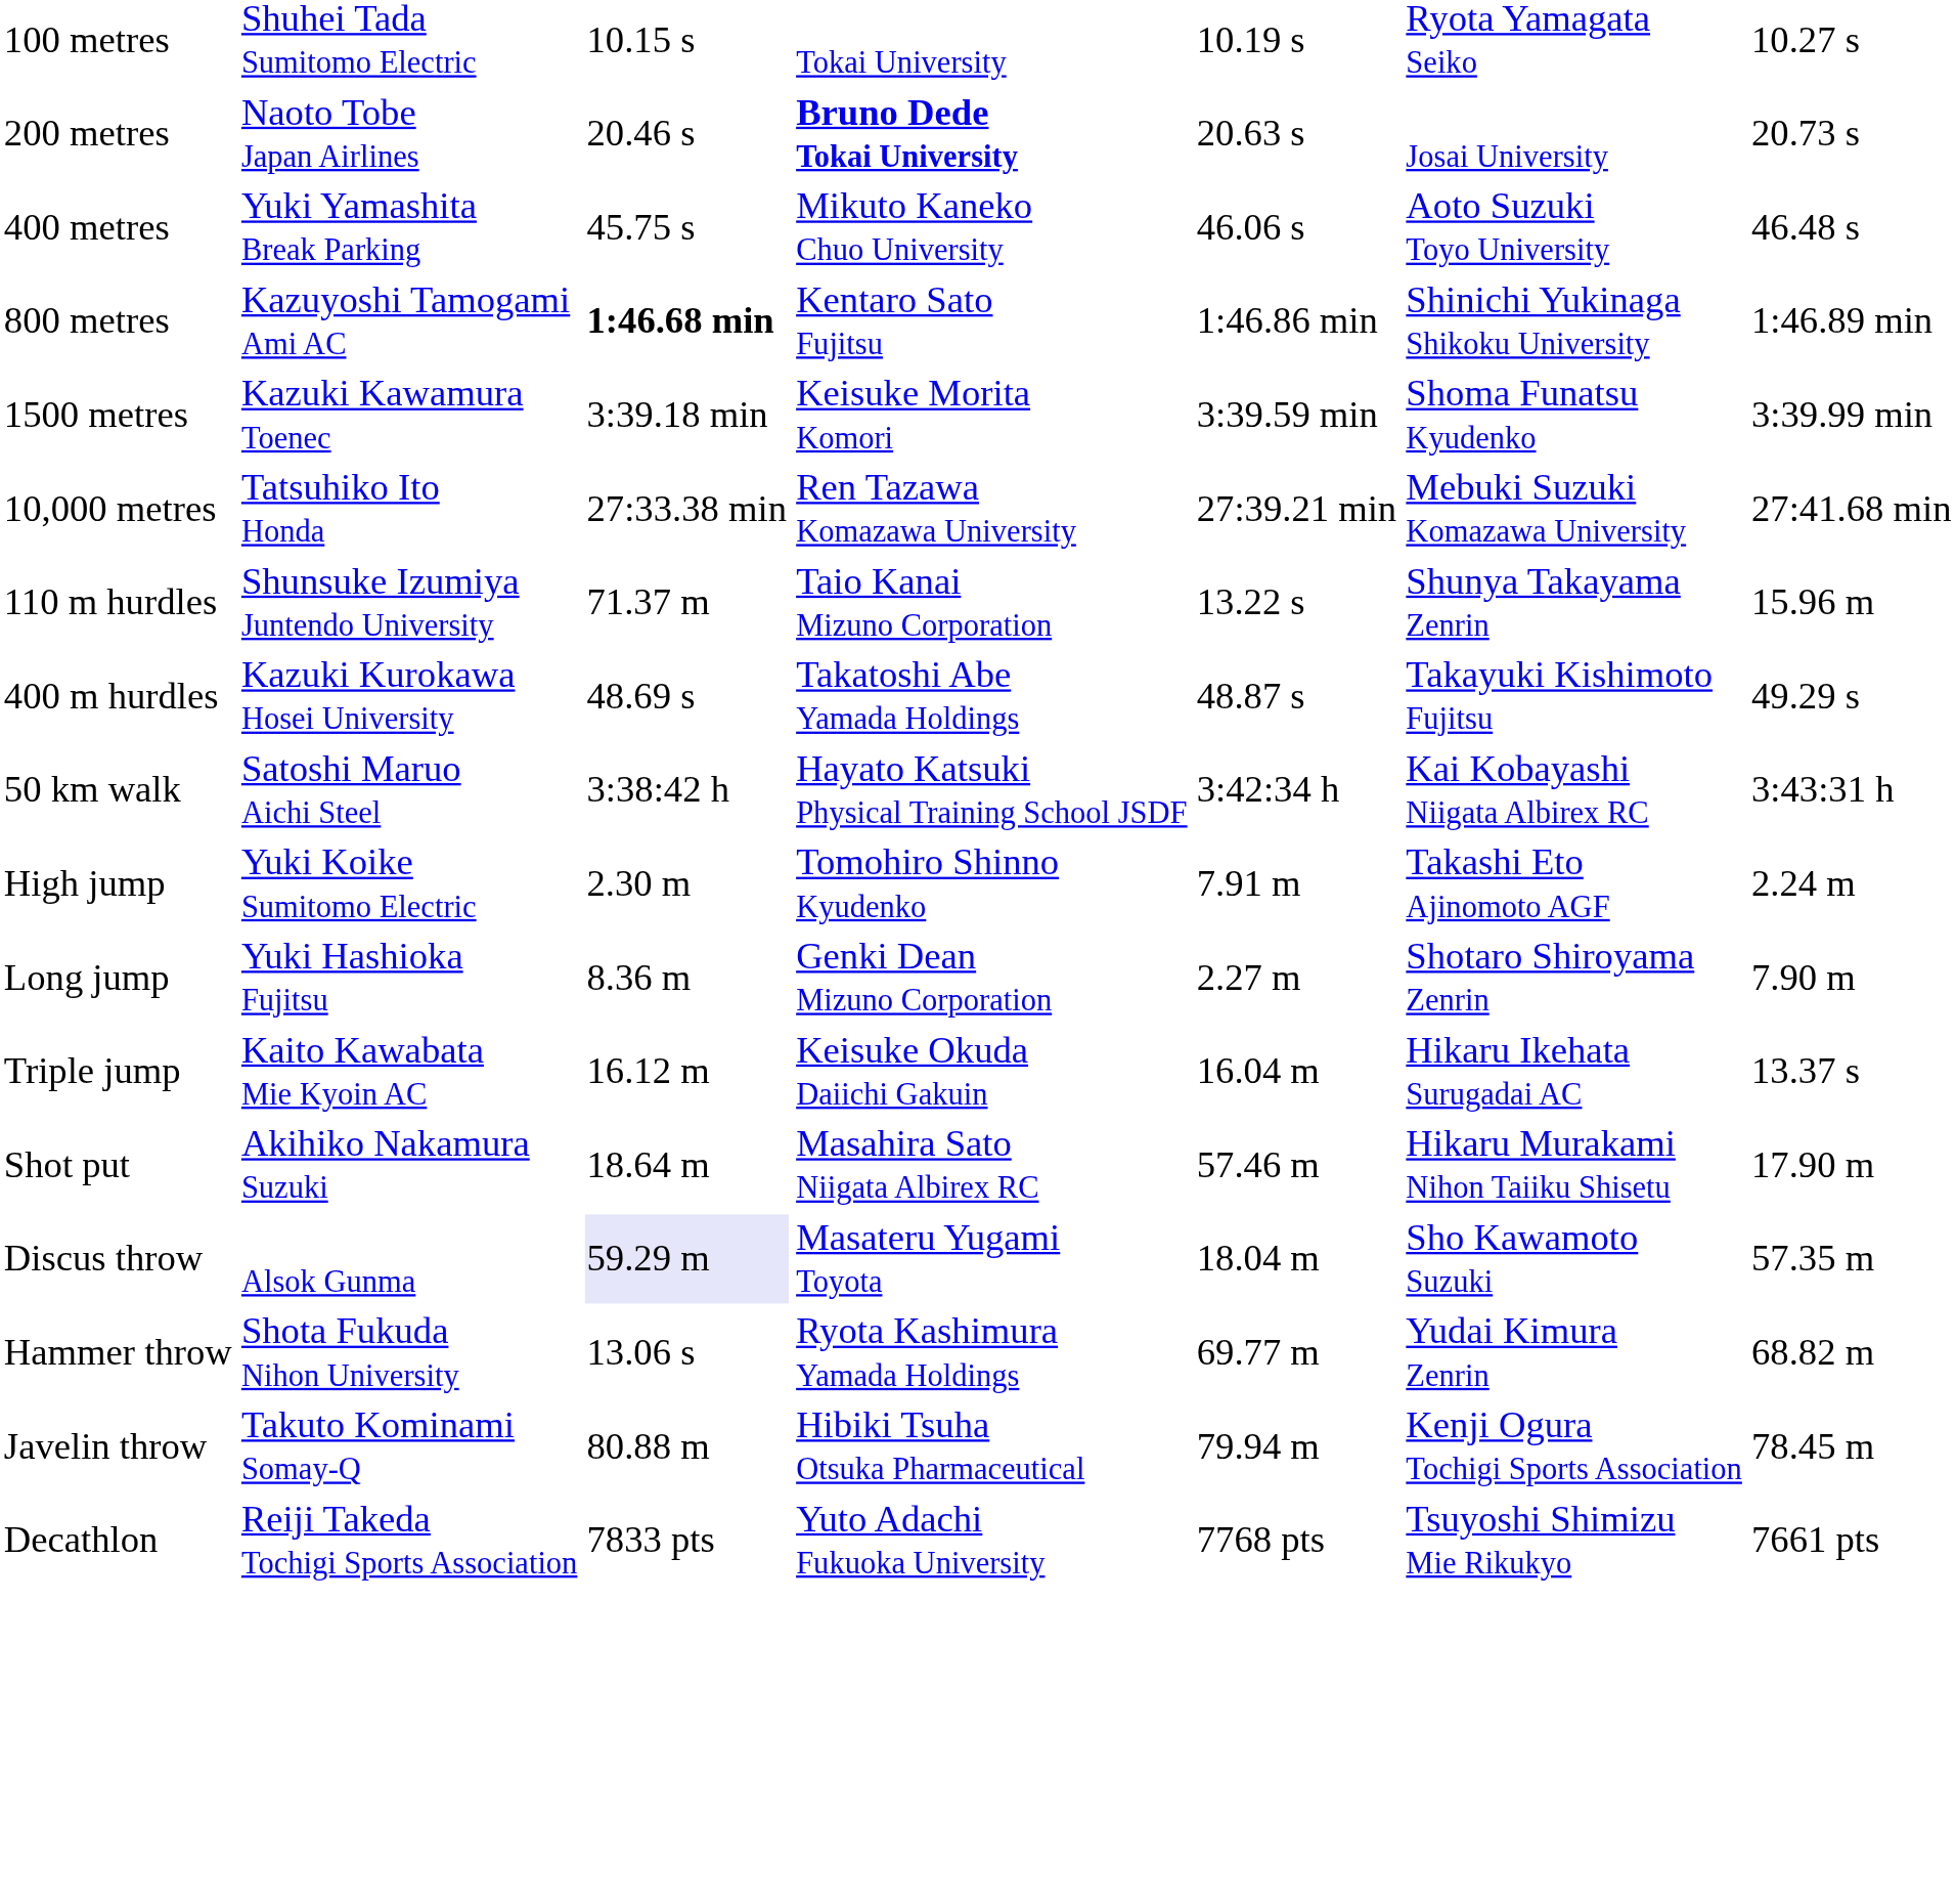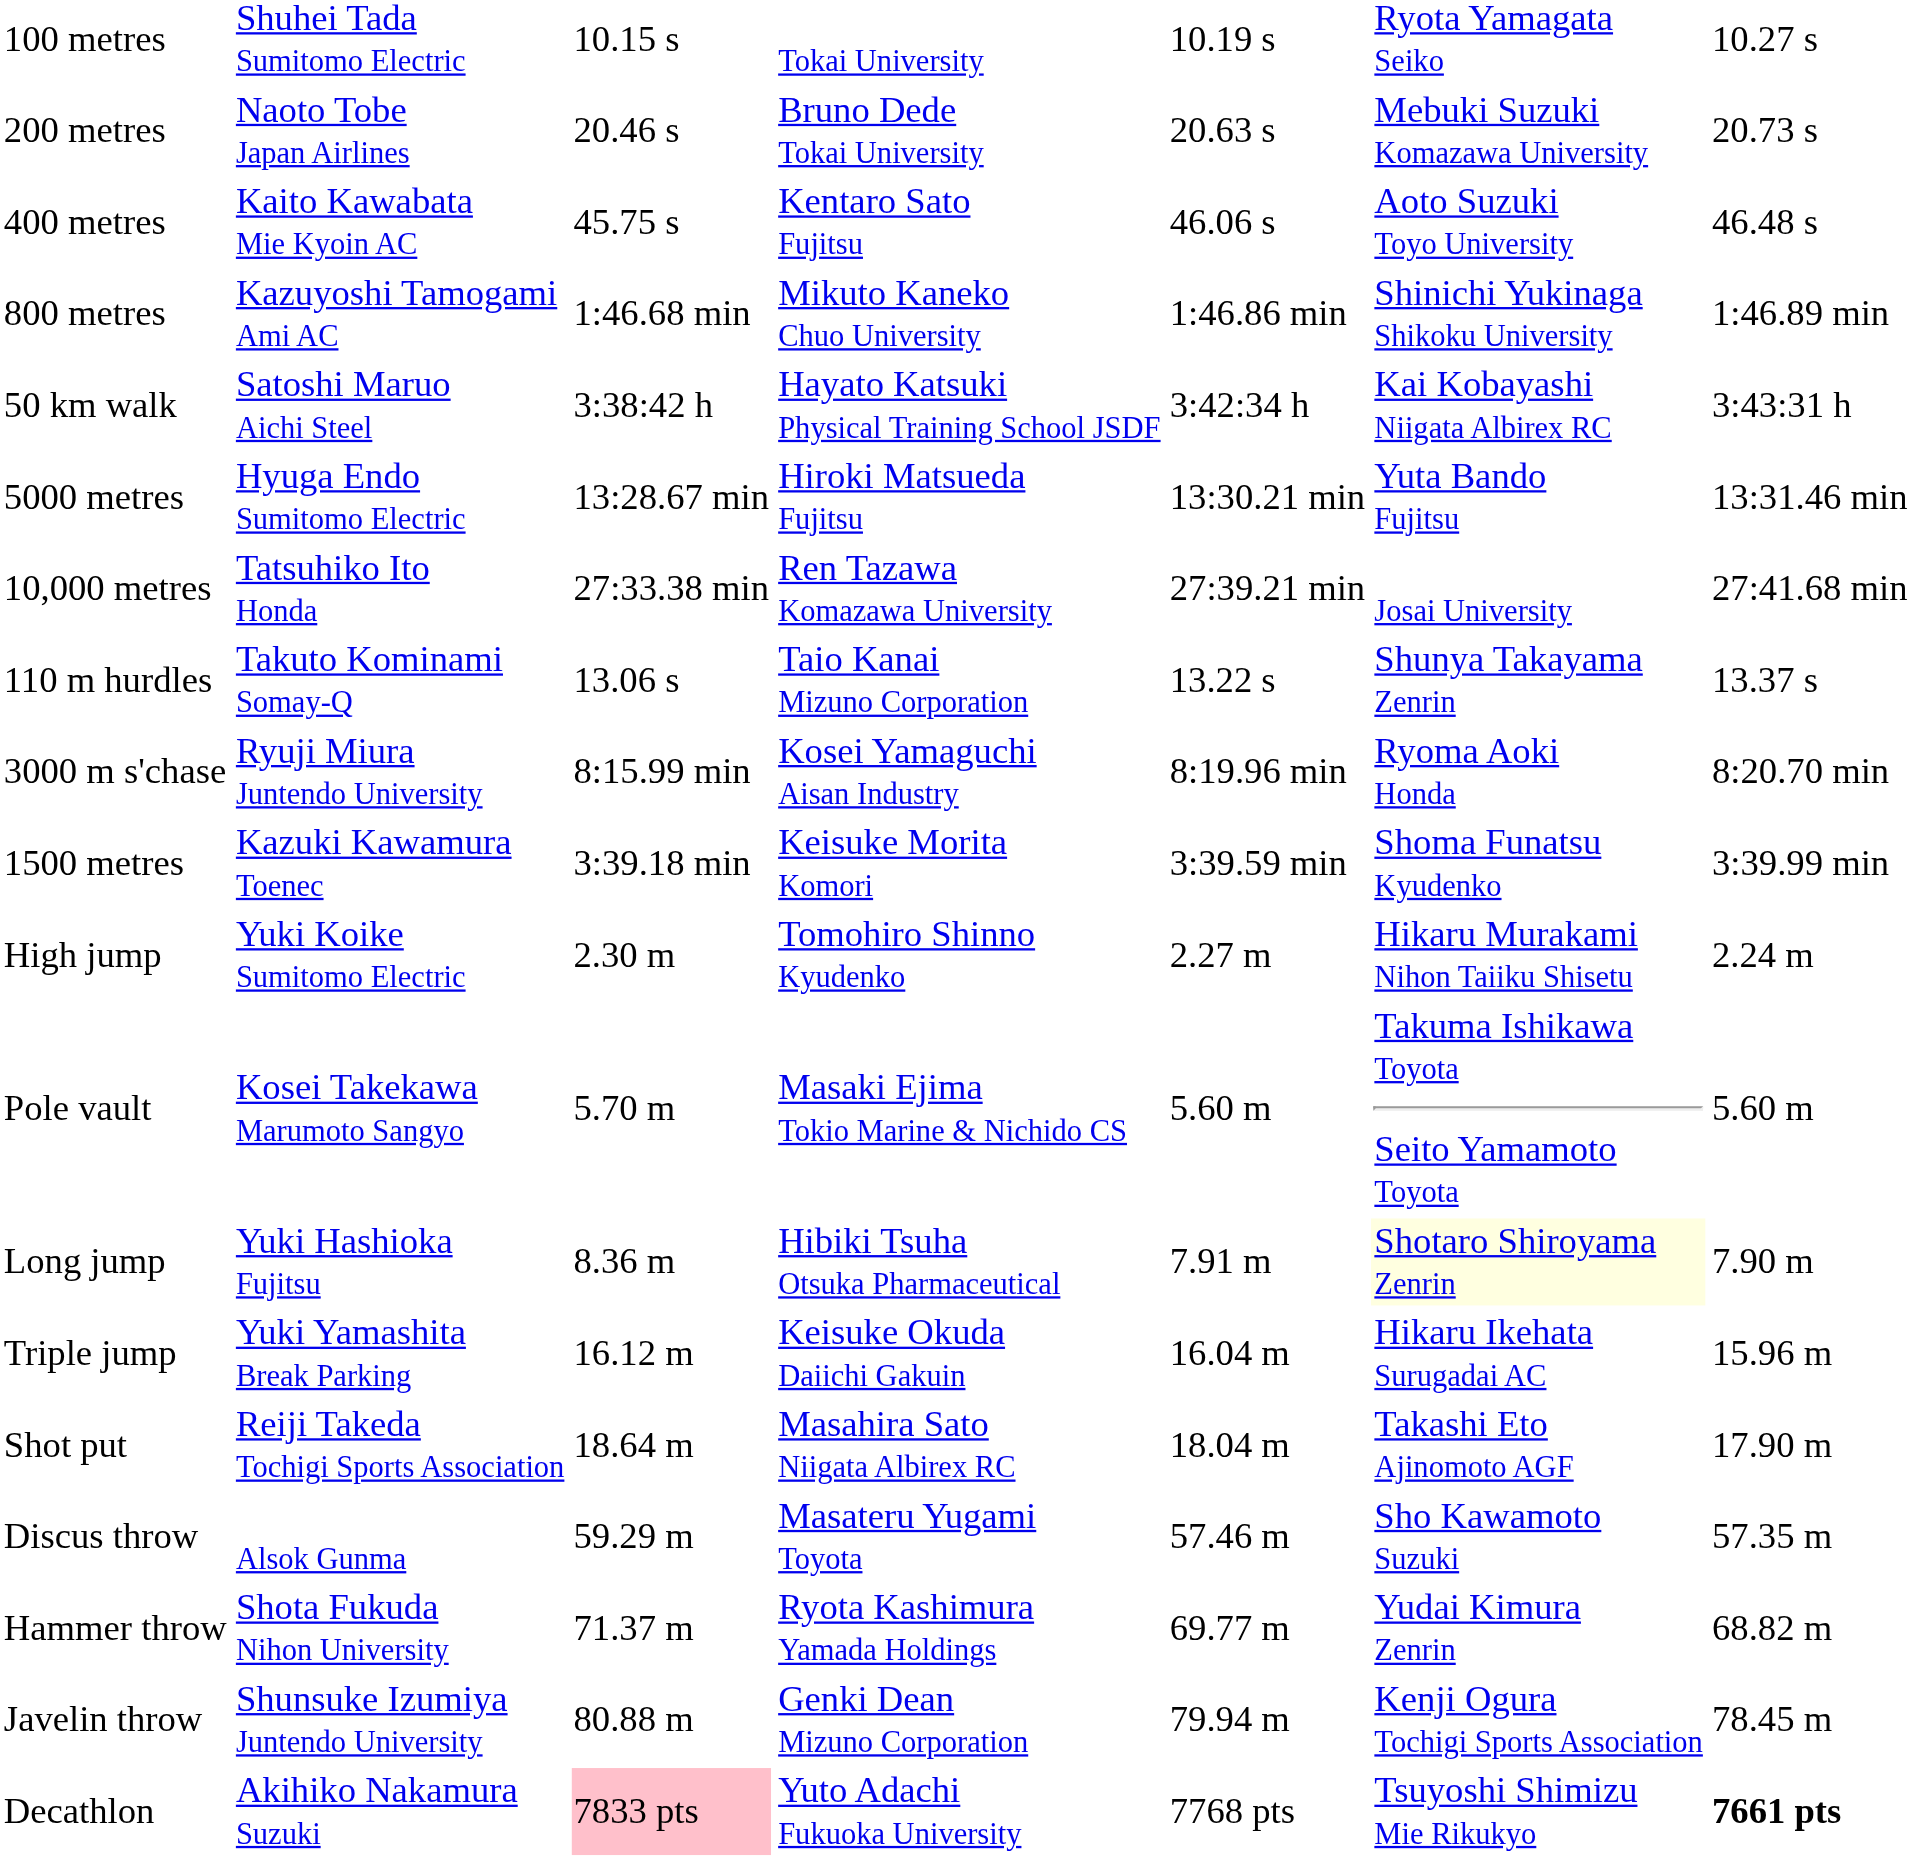200 metres | column 4: bold -> normal
200 metres | column 6: Josai University -> Mebuki Suzuki Komazawa University
400 metres | column 2: Yuki Yamashita Break Parking -> Kaito Kawabata Mie Kyoin AC
400 metres | column 4: Mikuto Kaneko Chuo University -> Kentaro Sato Fujitsu
800 metres | column 3: bold -> normal
800 metres | column 4: Kentaro Sato Fujitsu -> Mikuto Kaneko Chuo University
rows swapped: 1500 metres <-> 50 km walk
+ row: 5000 metres | Hyuga Endo Sumitomo Electric | 13:28.67 min | Hiroki Matsueda Fujitsu | 13:30.21 min | Yuta Bando Fujitsu | 13:31.46 min
10,000 metres | column 6: Mebuki Suzuki Komazawa University -> Josai University
110 m hurdles | column 2: Shunsuke Izumiya Juntendo University -> Takuto Kominami Somay-Q
110 m hurdles | column 3: 71.37 m -> 13.06 s
110 m hurdles | column 7: 15.96 m -> 13.37 s
- row: 400 m hurdles | Kazuki Kurokawa Hosei University | 48.69 s | Takatoshi Abe Yamada Holdings | 48.87 s | Takayuki Kishimoto Fujitsu | 49.29 s
+ row: 3000 m s'chase | Ryuji Miura Juntendo University | 8:15.99 min | Kosei Yamaguchi Aisan Industry | 8:19.96 min | Ryoma Aoki Honda | 8:20.70 min
High jump | column 5: 7.91 m -> 2.27 m
High jump | column 6: Takashi Eto Ajinomoto AGF -> Hikaru Murakami Nihon Taiiku Shisetu
+ row: Pole vault | Kosei Takekawa Marumoto Sangyo | 5.70 m | Masaki Ejima Tokio Marine & Nichido CS | 5.60 m | Takuma Ishikawa Toyota Seito Yamamoto Toyota | 5.60 m
Long jump | column 4: Genki Dean Mizuno Corporation -> Hibiki Tsuha Otsuka Pharmaceutical
Long jump | column 5: 2.27 m -> 7.91 m
Long jump | column 6: no background -> lightyellow background
Triple jump | column 2: Kaito Kawabata Mie Kyoin AC -> Yuki Yamashita Break Parking
Triple jump | column 7: 13.37 s -> 15.96 m
Shot put | column 2: Akihiko Nakamura Suzuki -> Reiji Takeda Tochigi Sports Association
Shot put | column 5: 57.46 m -> 18.04 m
Shot put | column 6: Hikaru Murakami Nihon Taiiku Shisetu -> Takashi Eto Ajinomoto AGF
Discus throw | column 3: lavender background -> no background
Discus throw | column 5: 18.04 m -> 57.46 m
Hammer throw | column 3: 13.06 s -> 71.37 m
Javelin throw | column 2: Takuto Kominami Somay-Q -> Shunsuke Izumiya Juntendo University
Javelin throw | column 4: Hibiki Tsuha Otsuka Pharmaceutical -> Genki Dean Mizuno Corporation
Decathlon | column 2: Reiji Takeda Tochigi Sports Association -> Akihiko Nakamura Suzuki
Decathlon | column 3: no background -> pink background
Decathlon | column 7: normal -> bold
